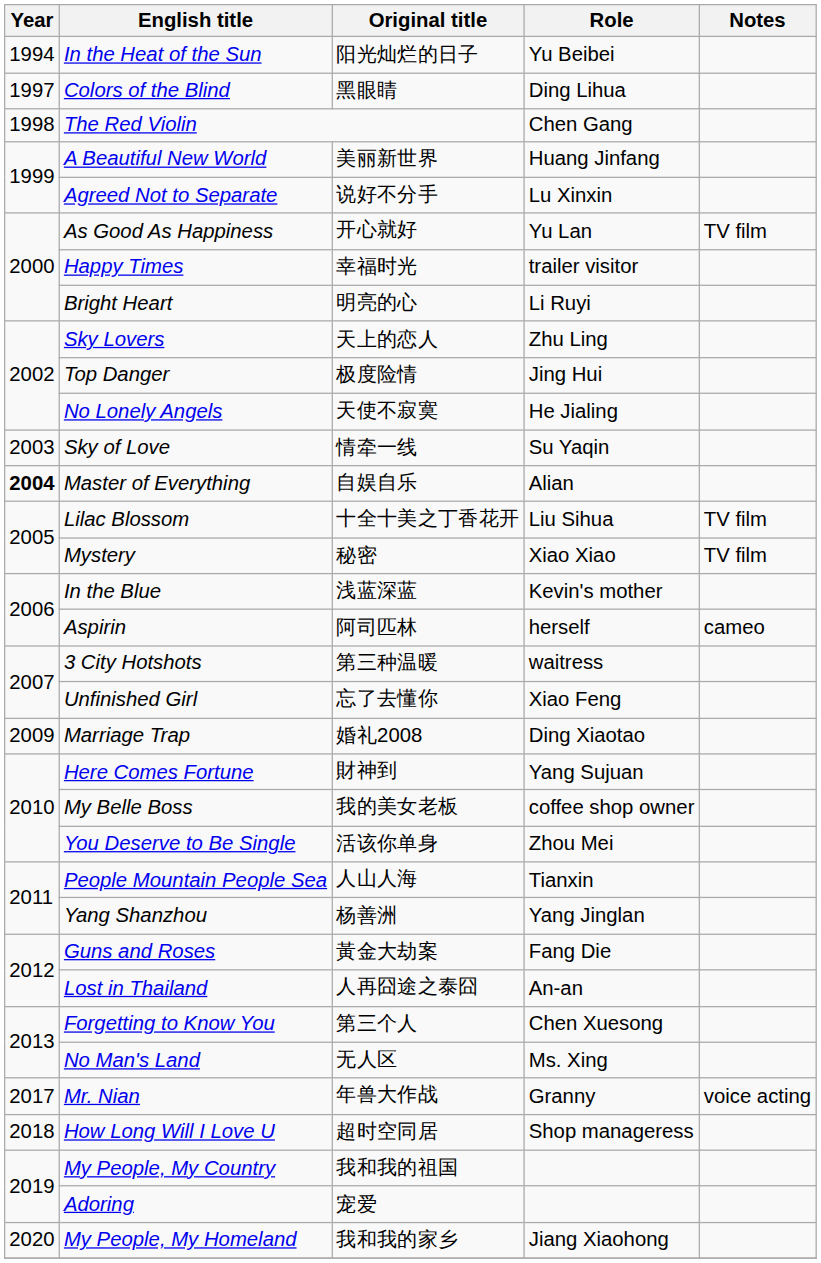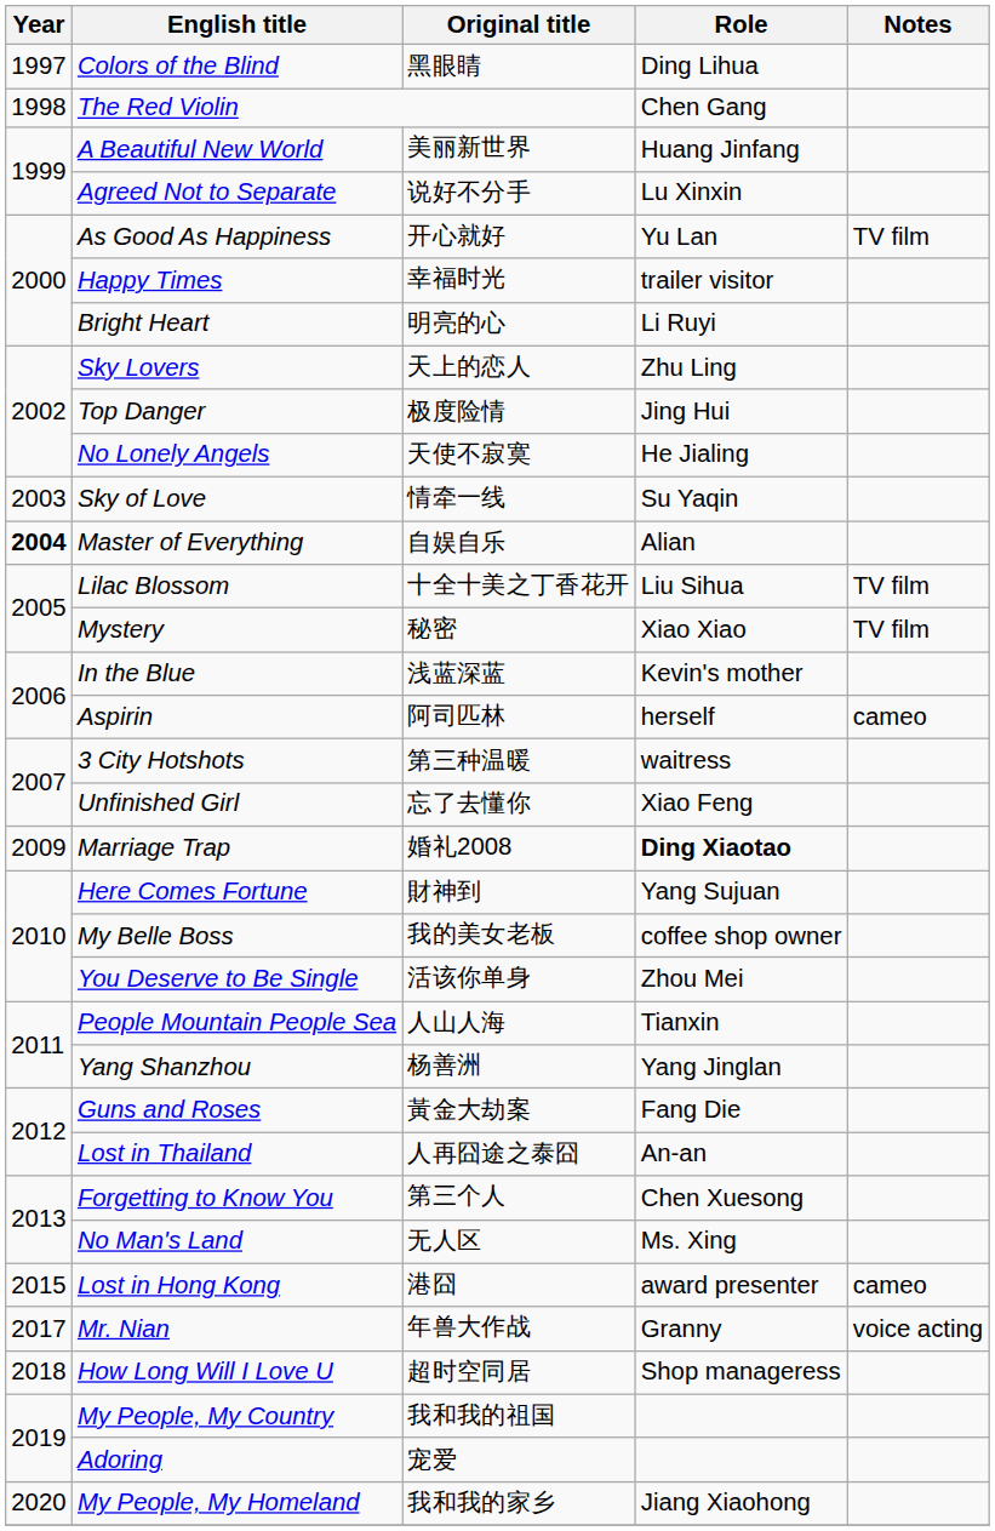- row: 1994 | In the Heat of the Sun | 阳光灿烂的日子 | Yu Beibei
Marriage Trap | Role: normal -> bold
+ row: 2015 | Lost in Hong Kong | 港囧 | award presenter | cameo
